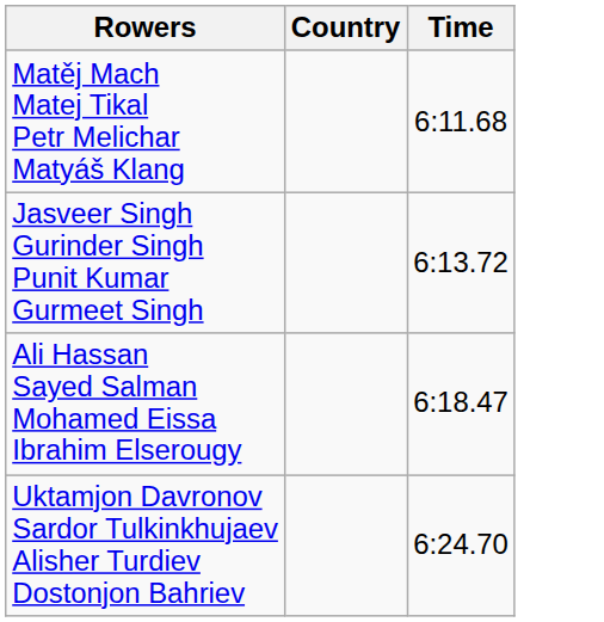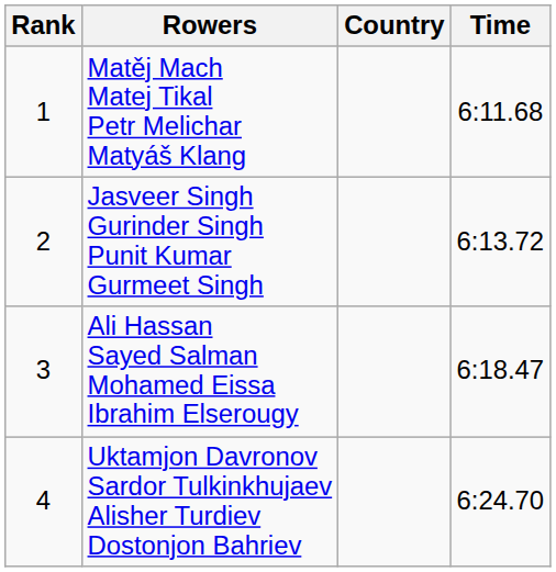+ column: Rank | 1 | 2 | 3 | 4
